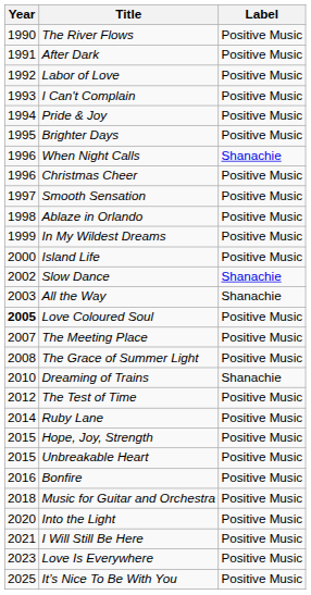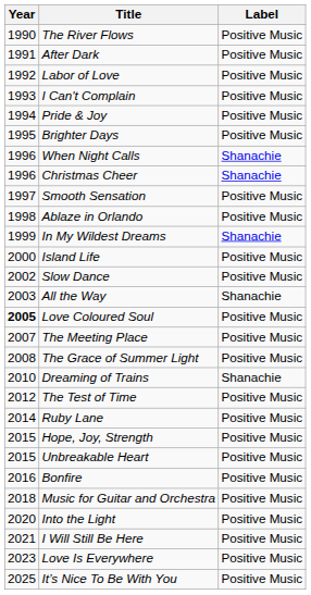Christmas Cheer | Label: Positive Music -> Shanachie
In My Wildest Dreams | Label: Positive Music -> Shanachie
Slow Dance | Label: Shanachie -> Positive Music
